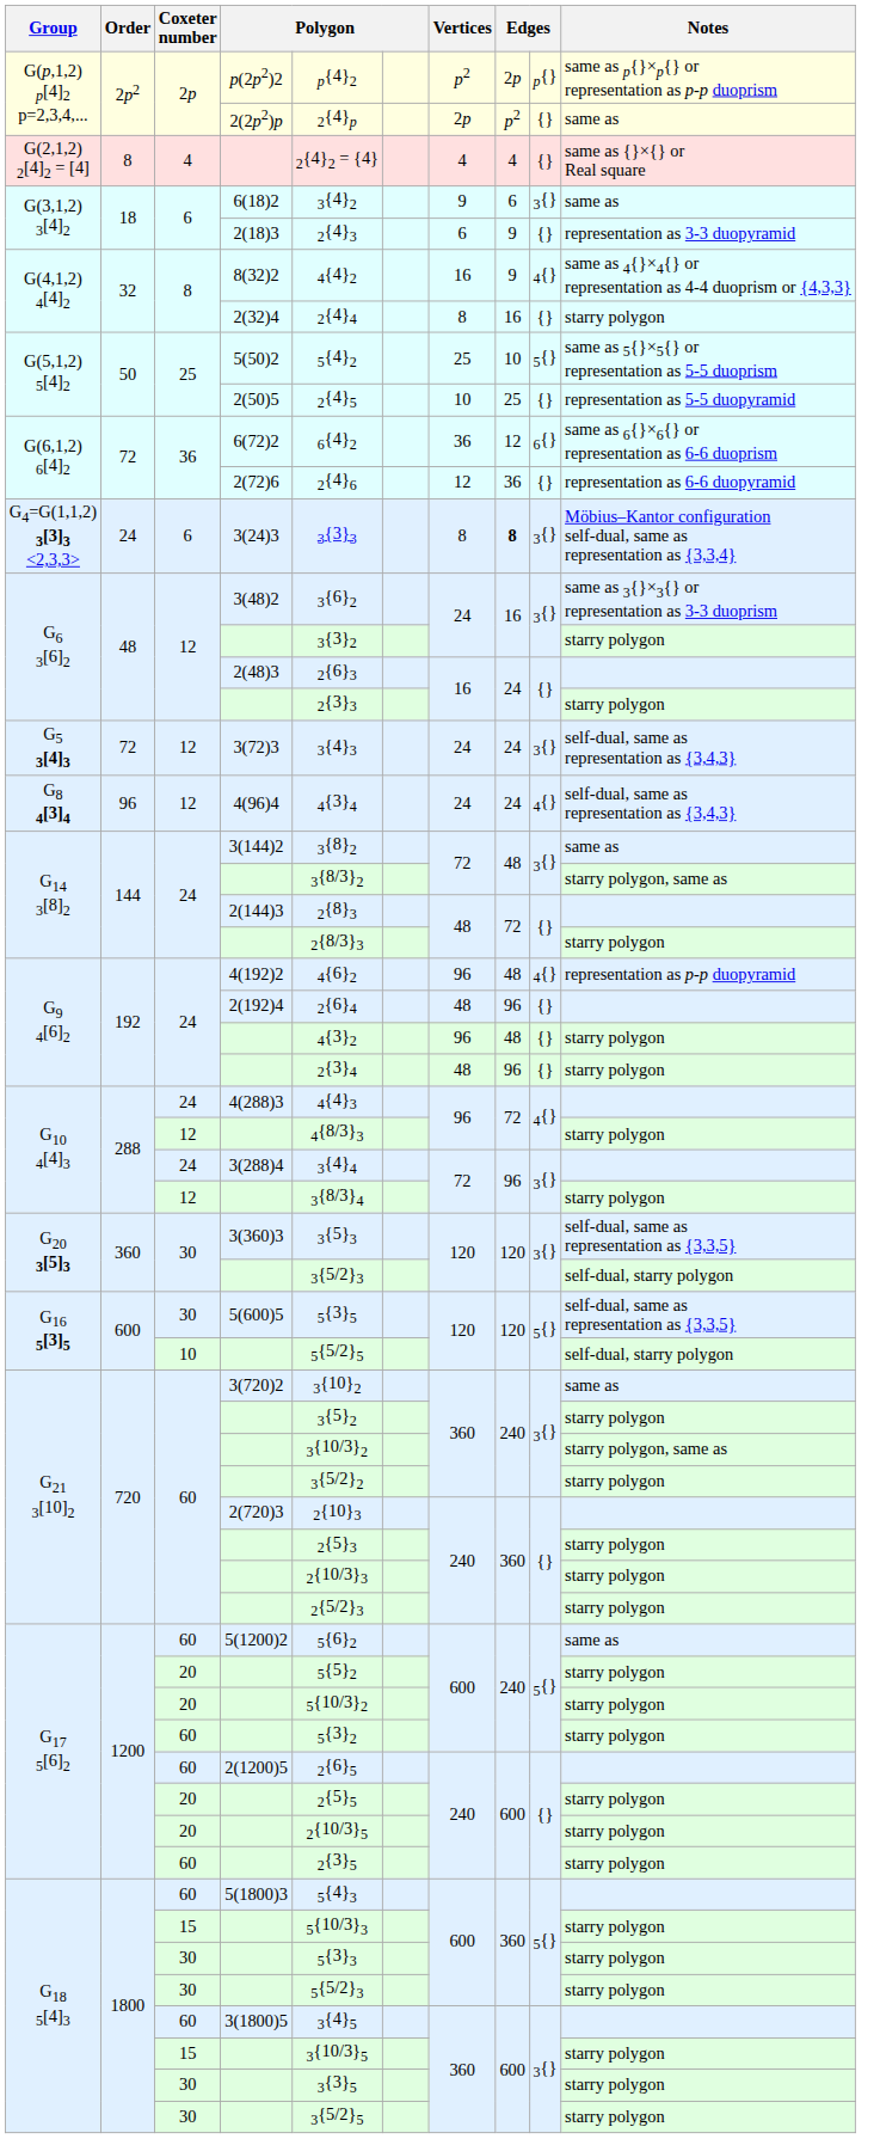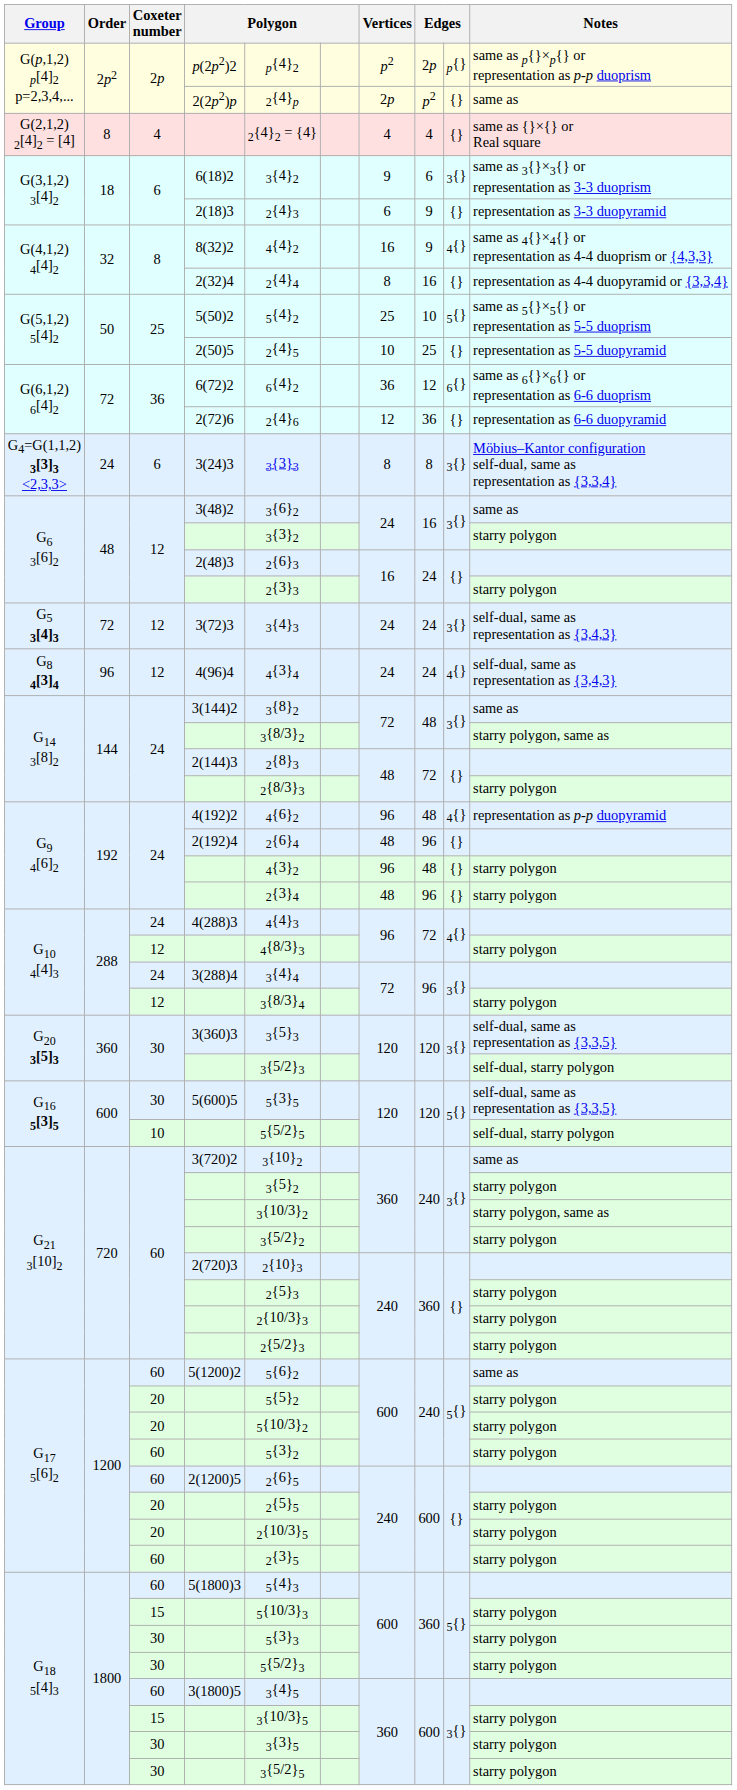6(18)2 | Notes: same as -> same as 3{}×3{} or representation as 3-3 duoprism
2(32)4 | Notes: starry polygon -> representation as 4-4 duopyramid or {3,3,4}
3(24)3 | column 8: bold -> normal
3(48)2 | Notes: same as 3{}×3{} or representation as 3-3 duoprism -> same as
